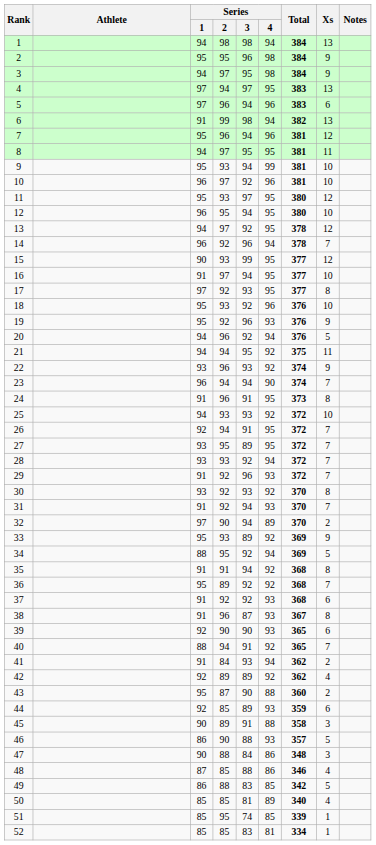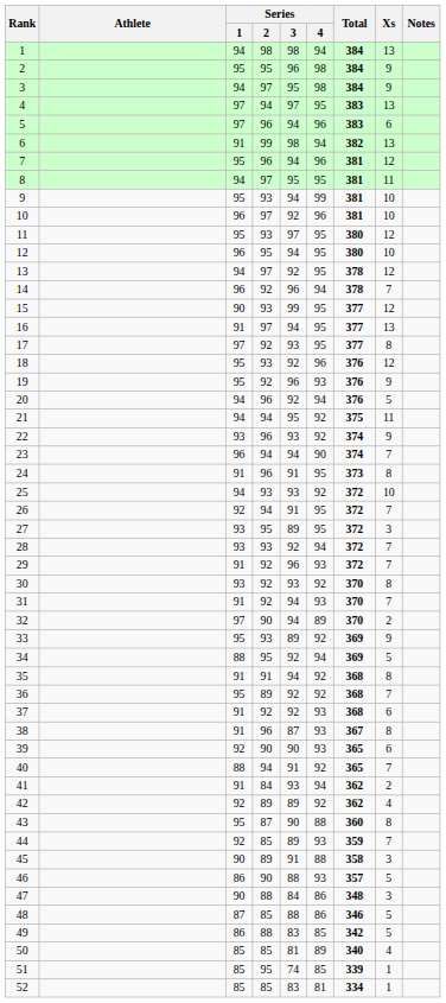16 | Xs: 10 -> 13
18 | Xs: 10 -> 12
27 | Xs: 7 -> 3
43 | Xs: 2 -> 8
44 | Xs: 6 -> 7
48 | Xs: 4 -> 5
